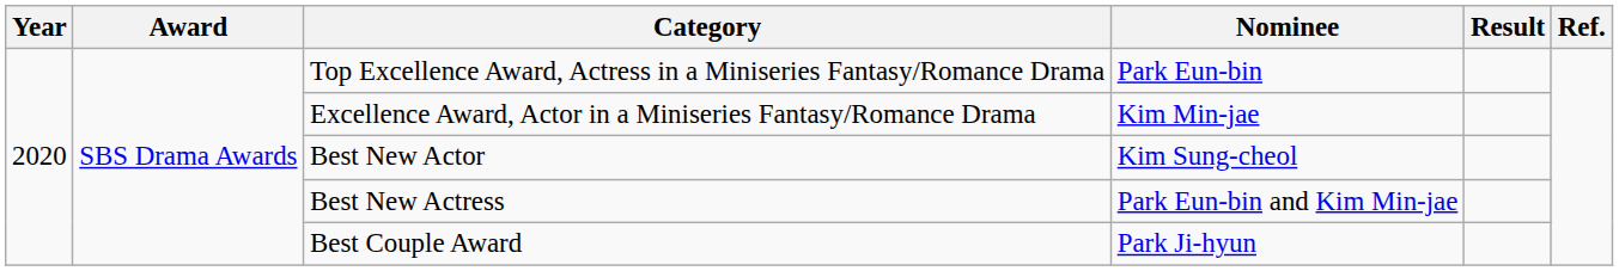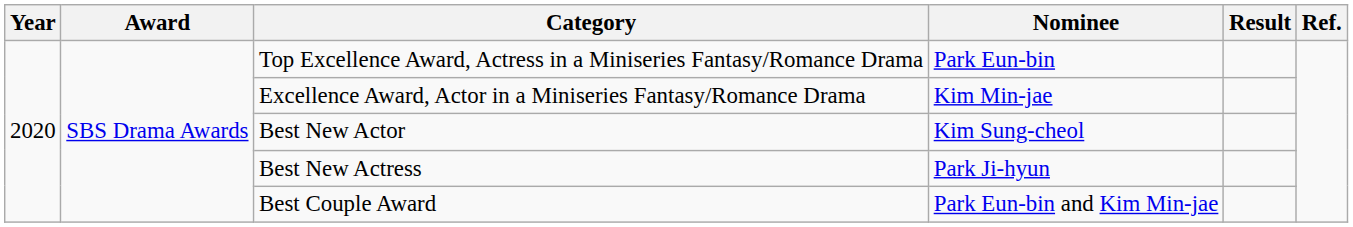Best New Actress | Nominee: Park Eun-bin and Kim Min-jae -> Park Ji-hyun
Best Couple Award | Nominee: Park Ji-hyun -> Park Eun-bin and Kim Min-jae
